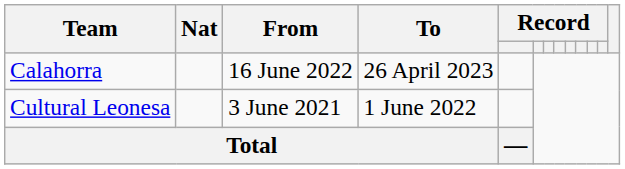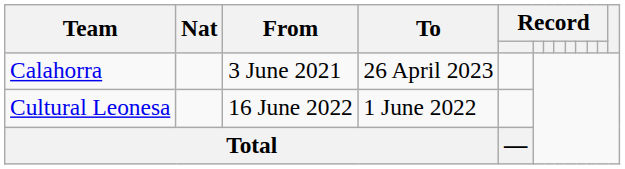Calahorra | From: 16 June 2022 -> 3 June 2021
Cultural Leonesa | From: 3 June 2021 -> 16 June 2022
